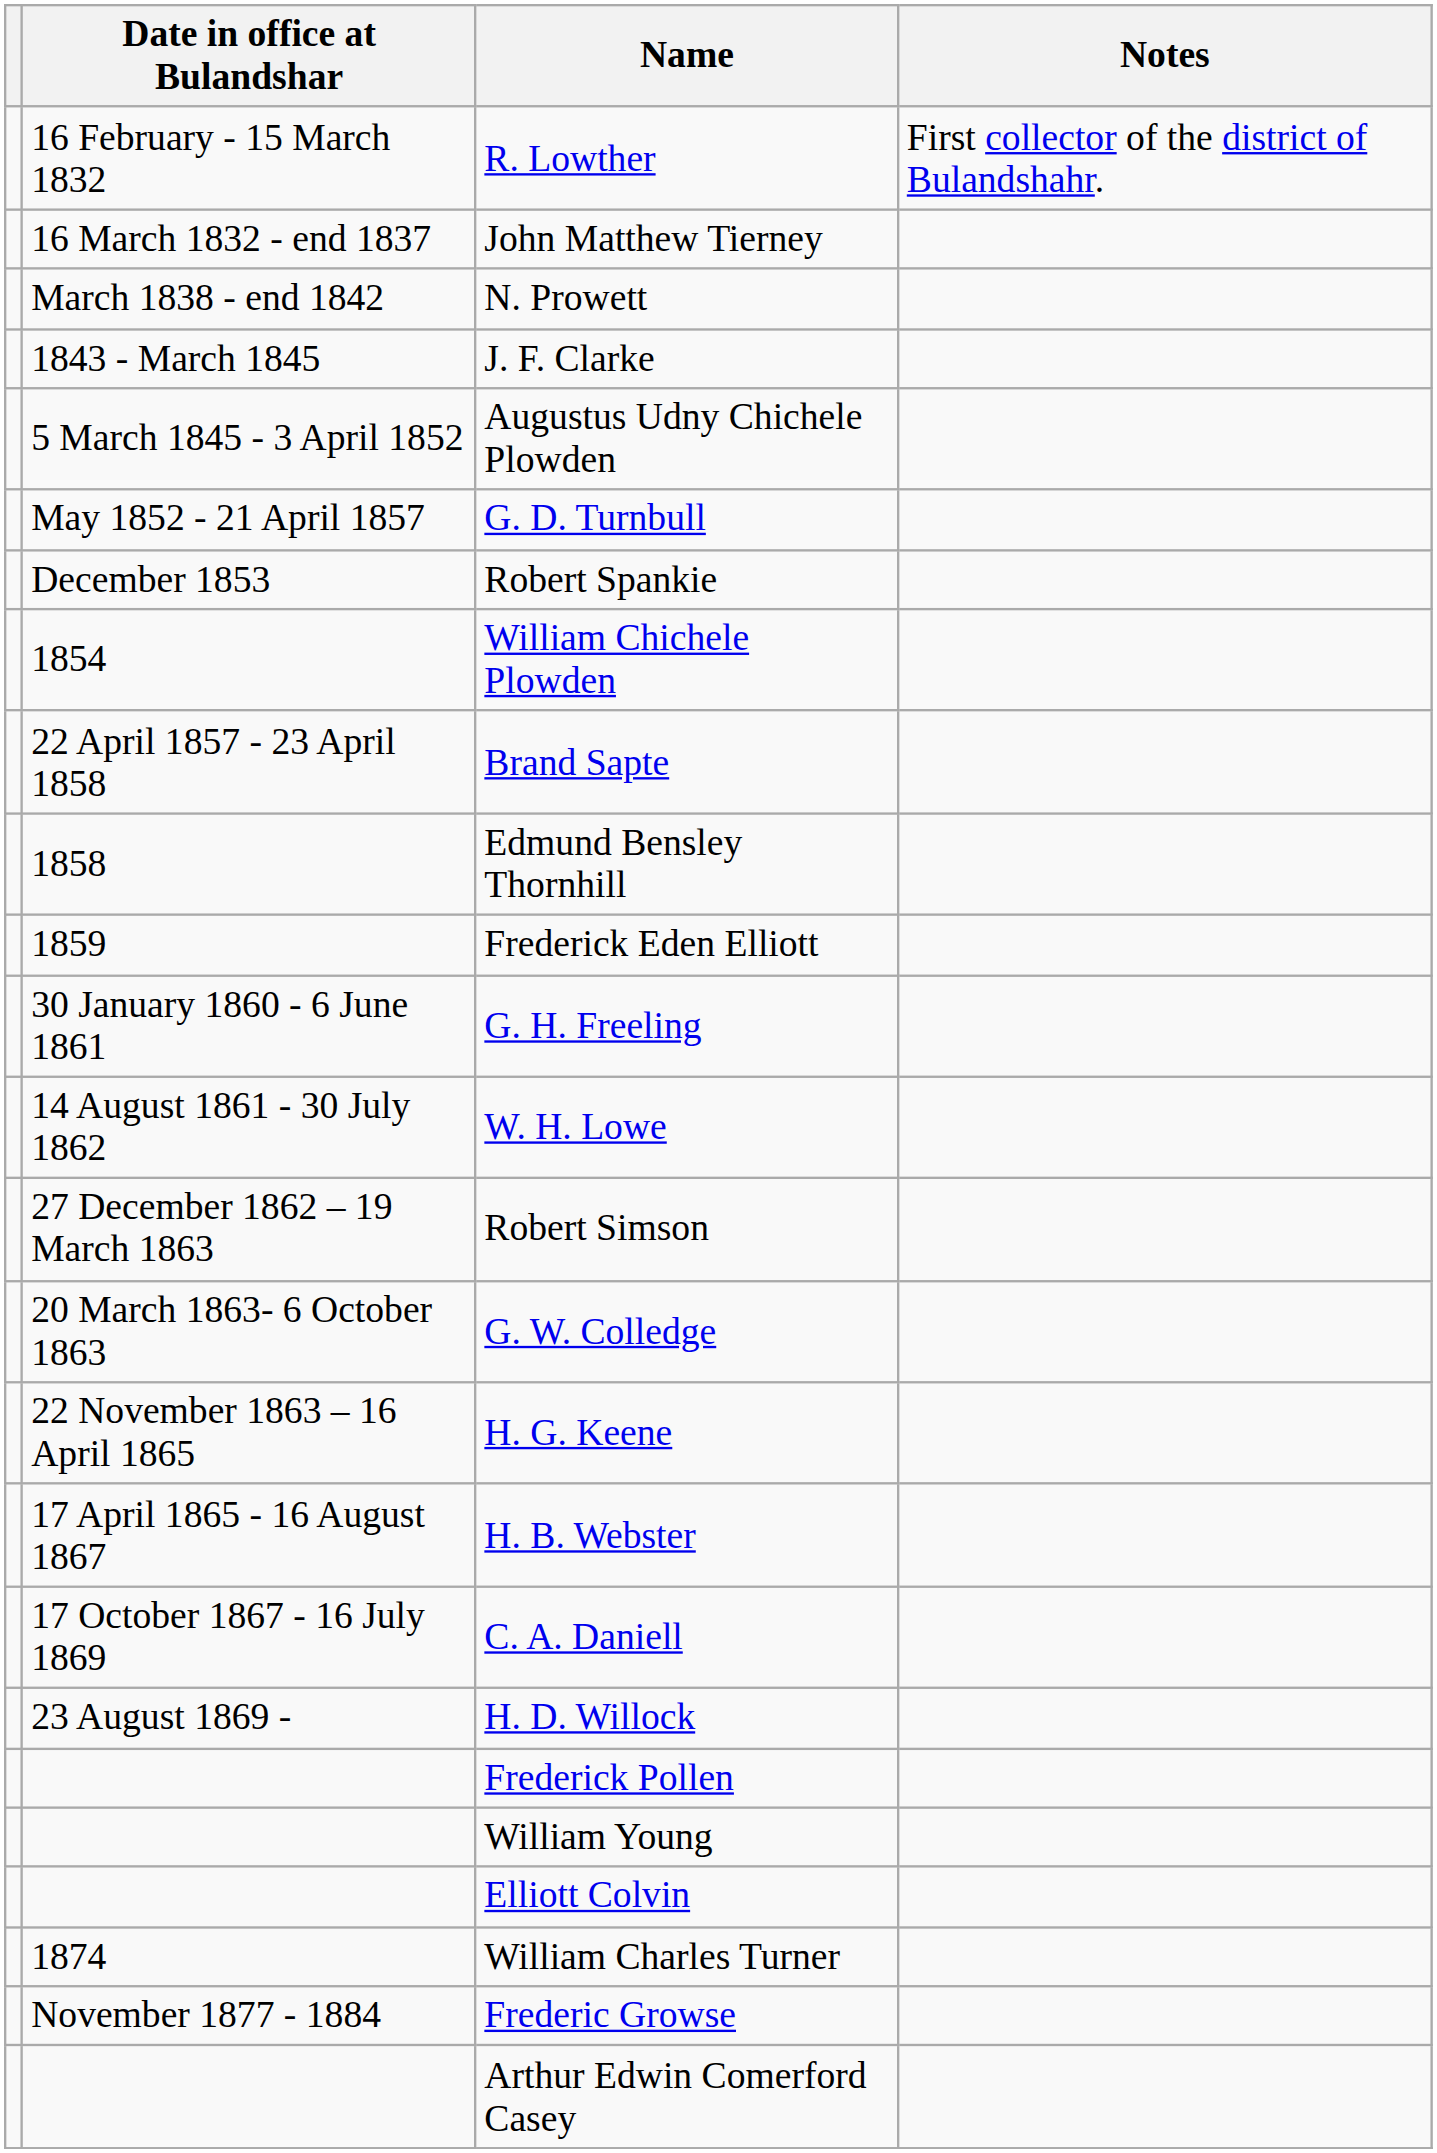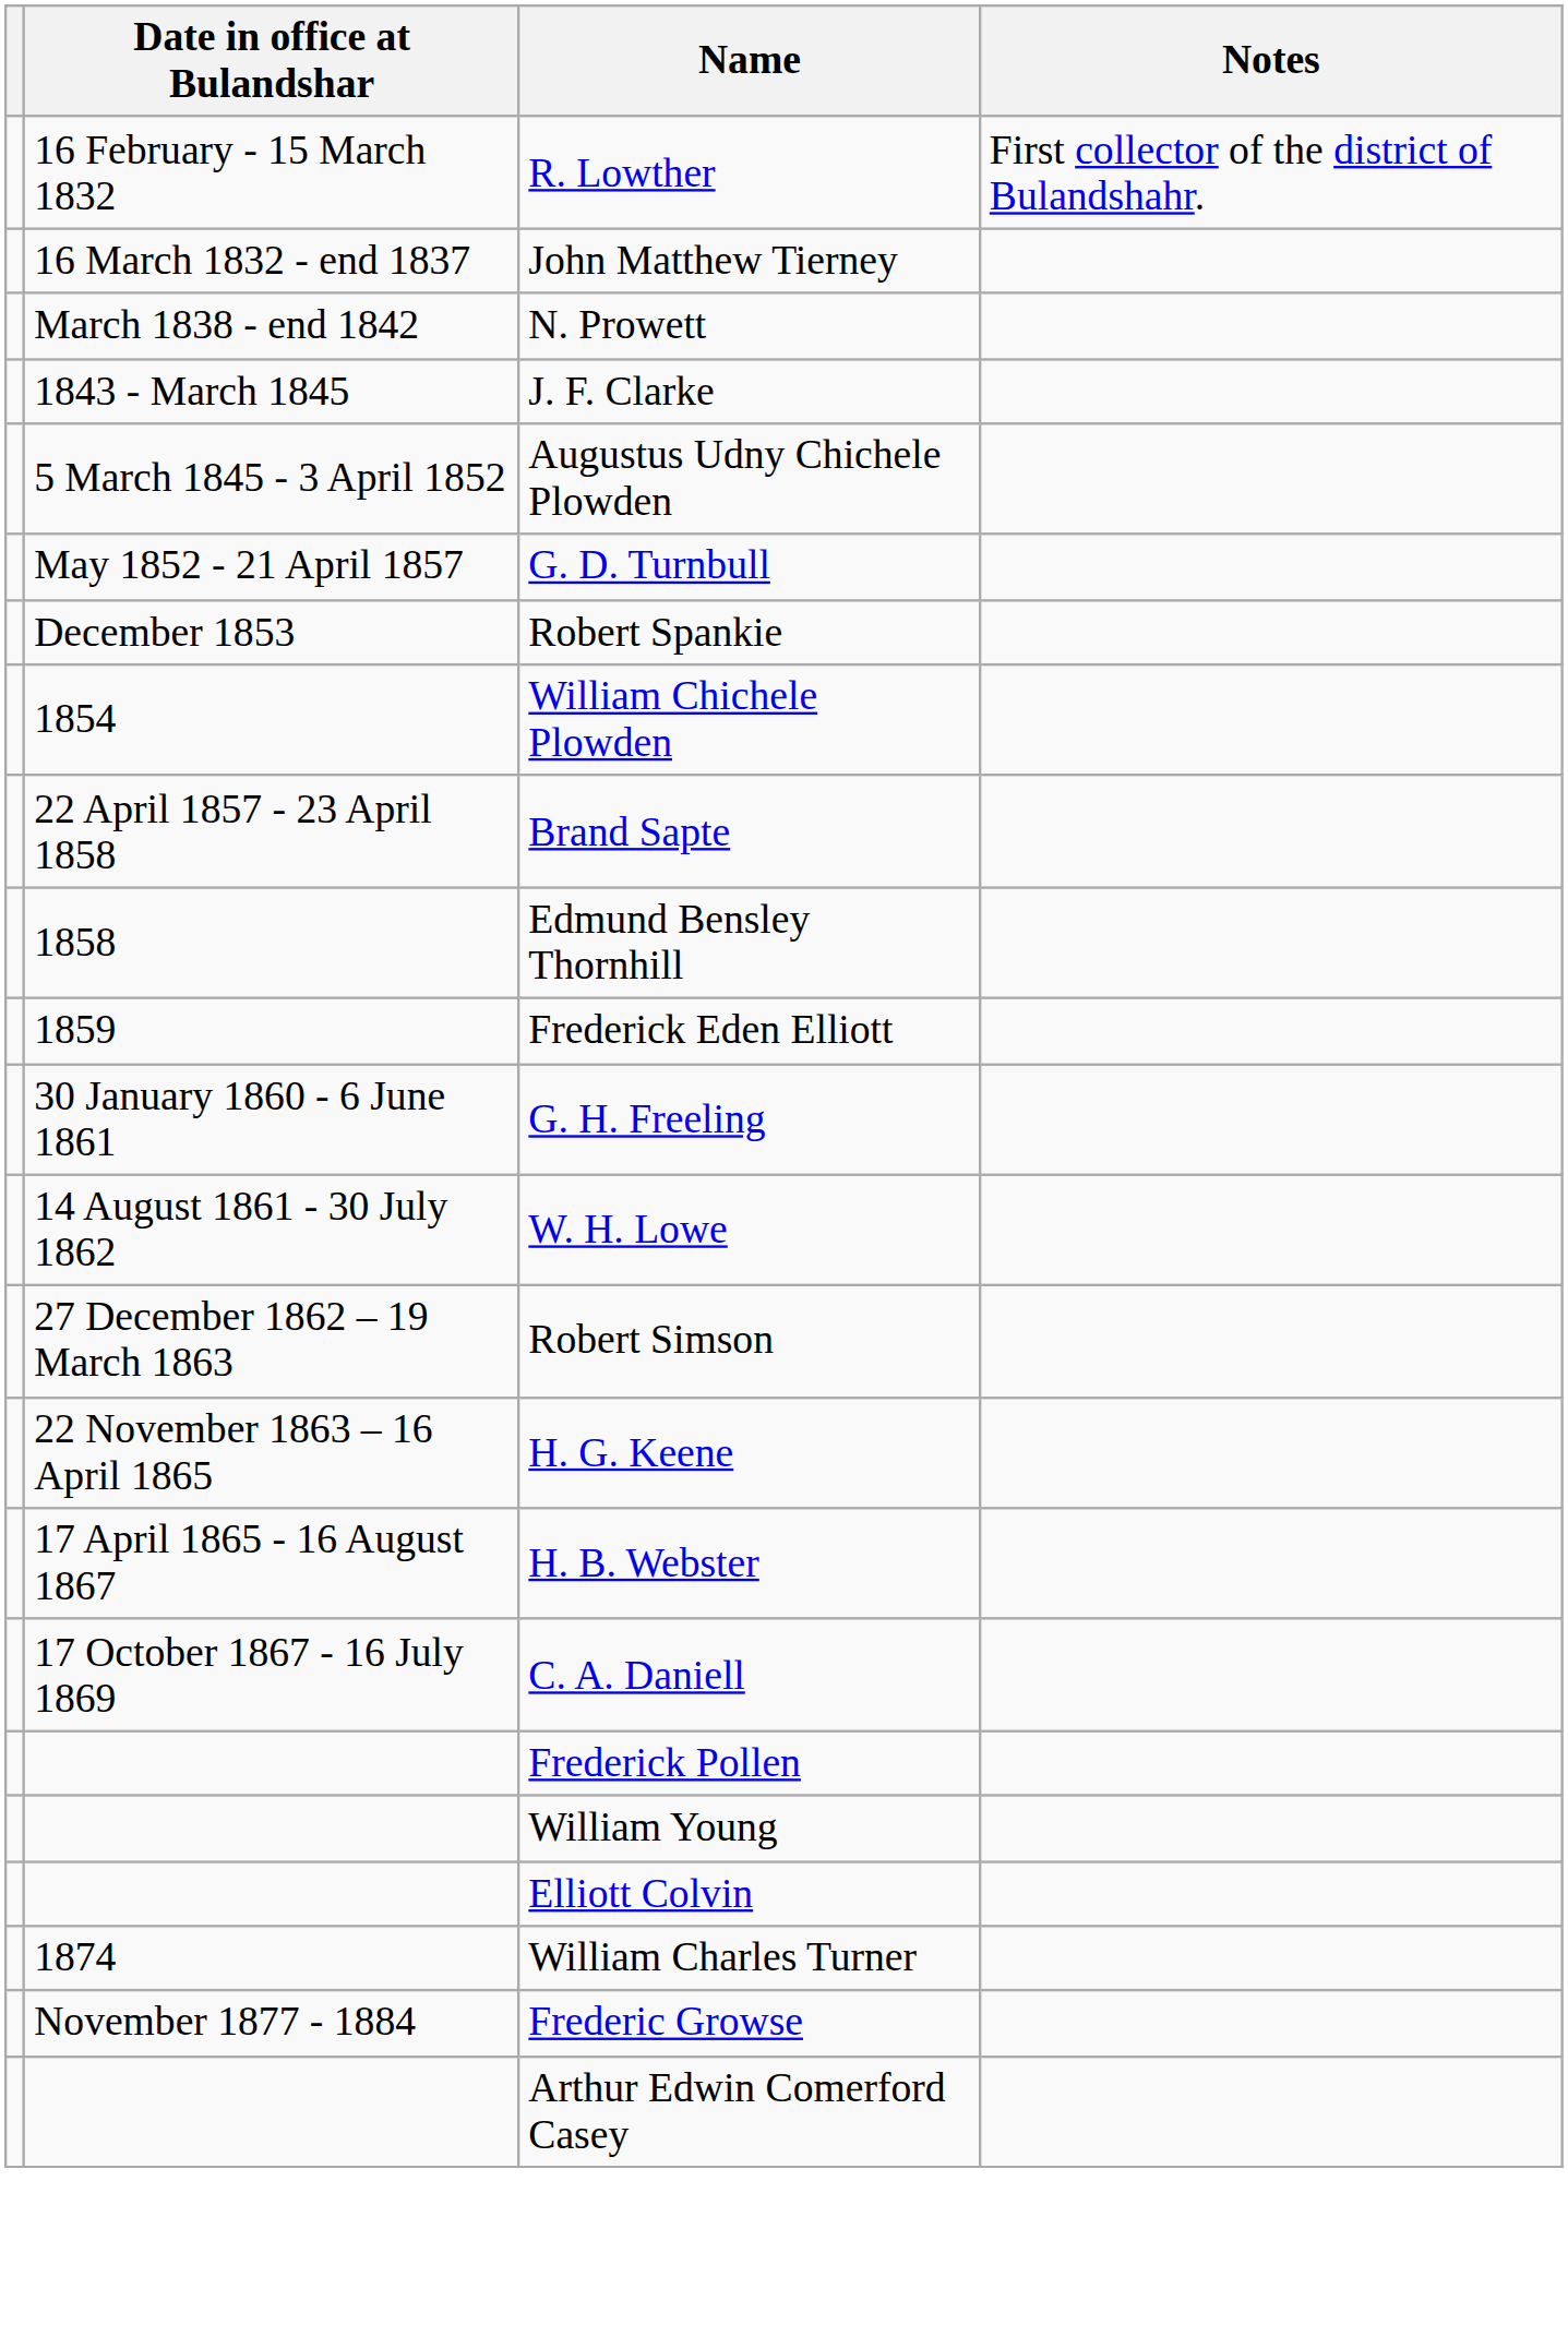- row: 20 March 1863- 6 October 1863 | G. W. Colledge
- row: 23 August 1869 - | H. D. Willock
